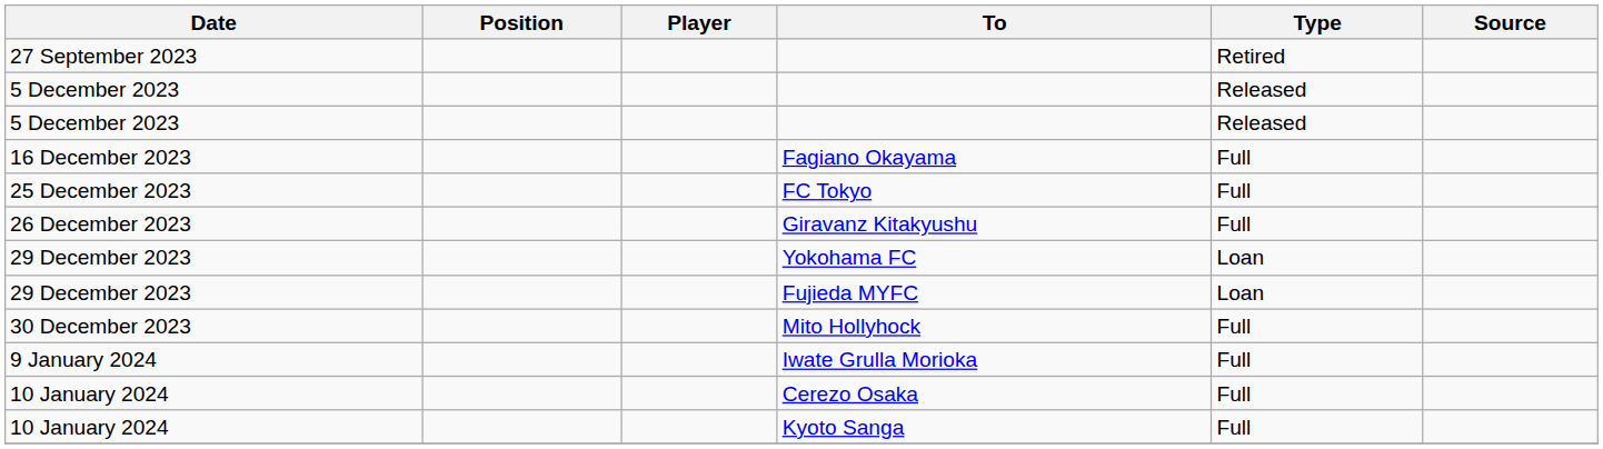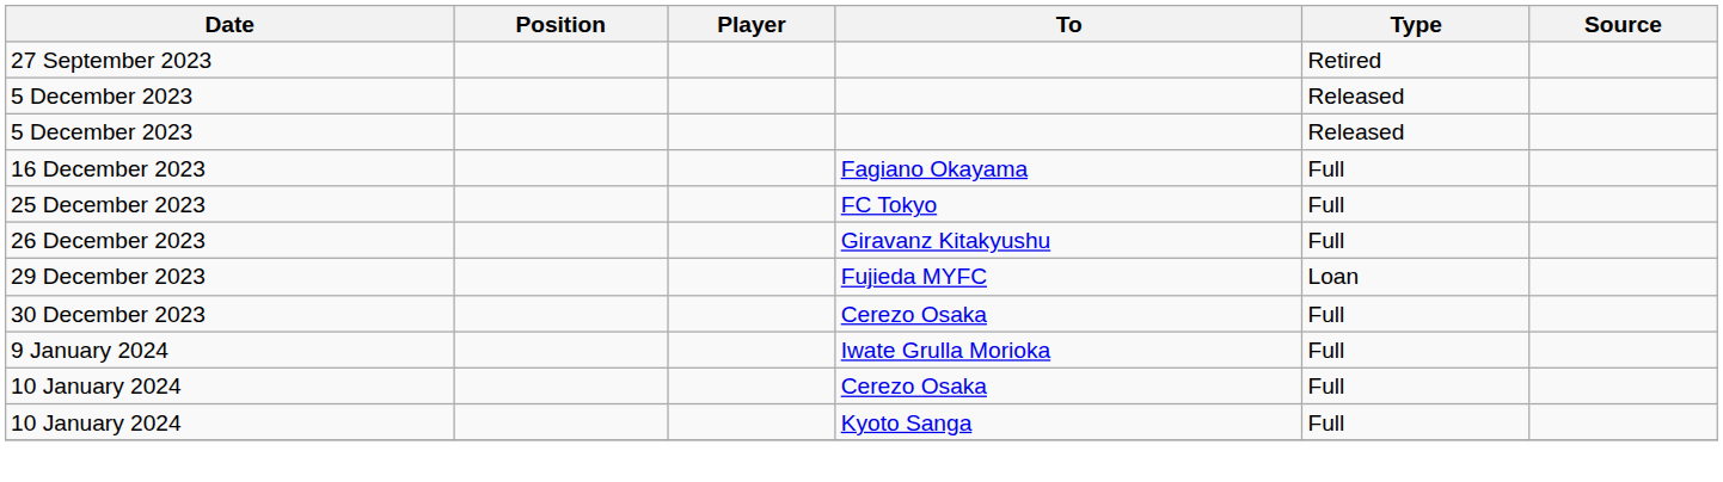- row: 29 December 2023 | Yokohama FC | Loan
+ row: 30 December 2023 | Cerezo Osaka | Full
- row: 30 December 2023 | Mito Hollyhock | Full
